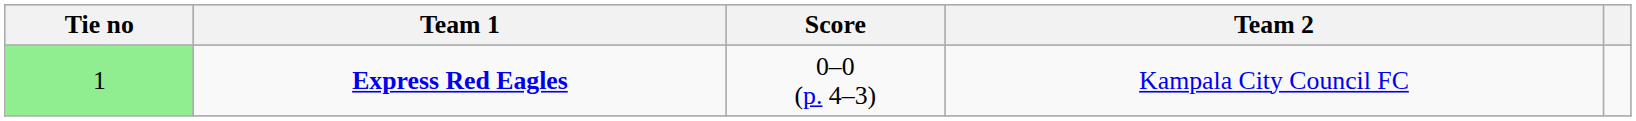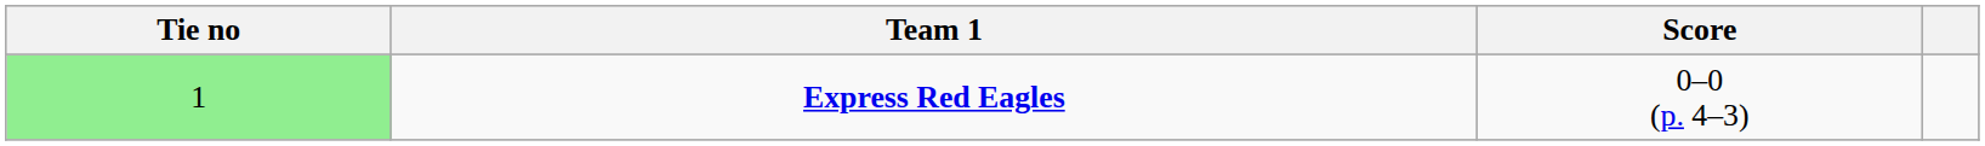- column: Team 2 | Kampala City Council FC
